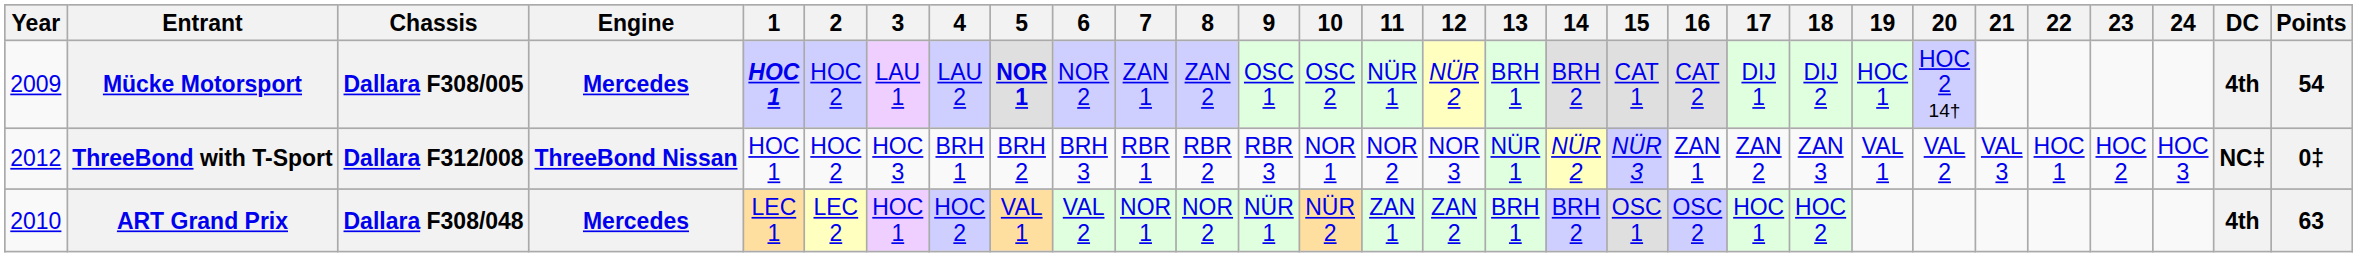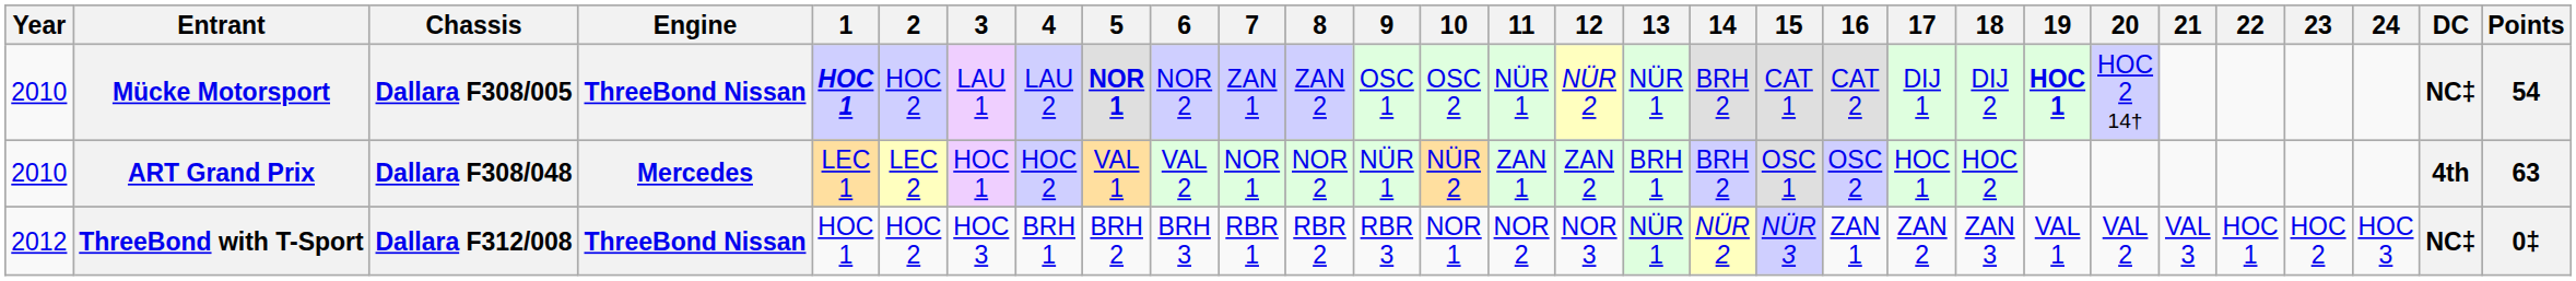Mücke Motorsport | Year: 2009 -> 2010
Mücke Motorsport | Engine: Mercedes -> ThreeBond Nissan
Mücke Motorsport | 13: BRH 1 -> NÜR 1
Mücke Motorsport | 19: normal -> bold
Mücke Motorsport | DC: 4th -> NC‡
rows swapped: ART Grand Prix <-> ThreeBond with T-Sport
